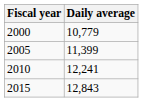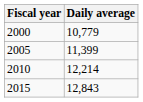2010 | Daily average: 12,241 -> 12,214
